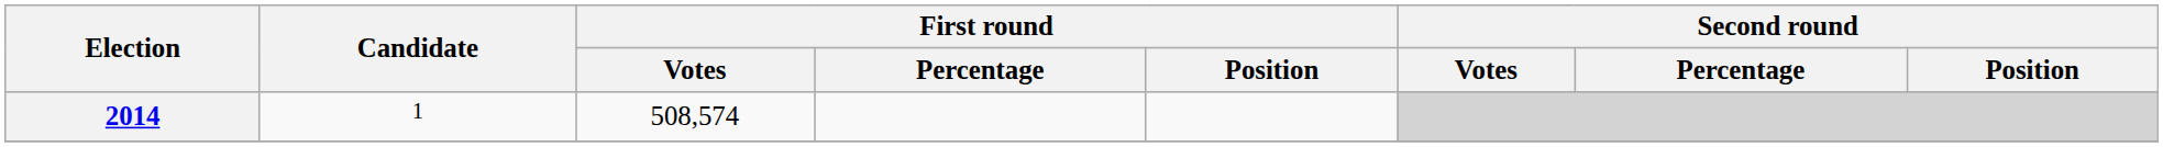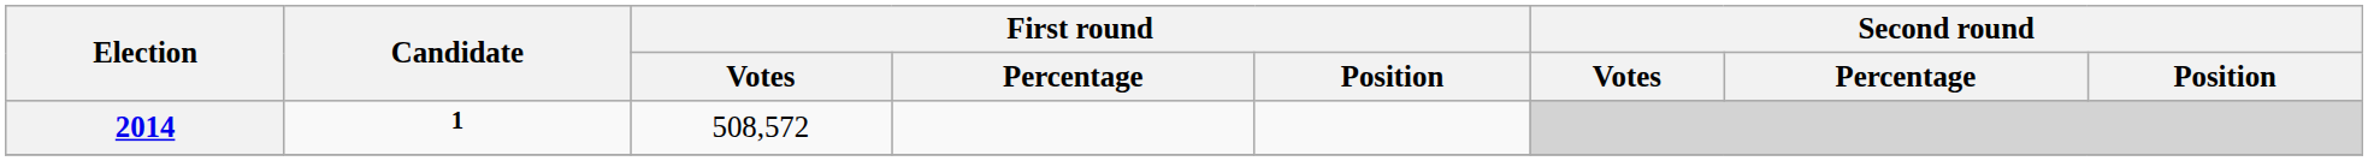2014 | Candidate: normal -> bold
2014 | First round / Votes: 508,574 -> 508,572
